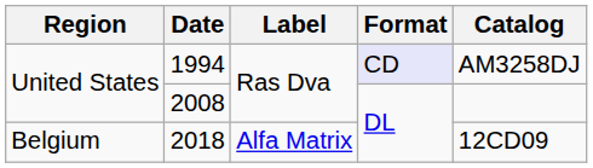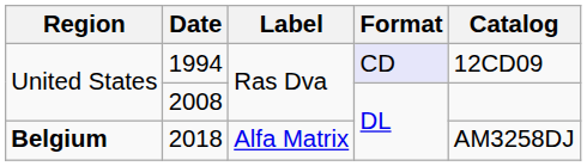1994 | Catalog: AM3258DJ -> 12CD09
2018 | Region: normal -> bold
2018 | Catalog: 12CD09 -> AM3258DJ
